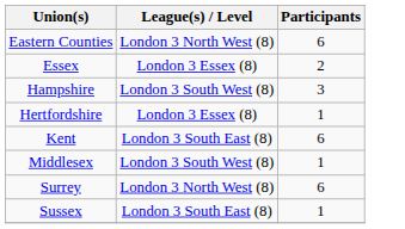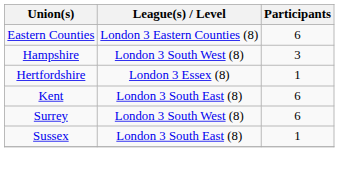Eastern Counties | League(s) / Level: London 3 North West (8) -> London 3 Eastern Counties (8)
- row: Essex | London 3 Essex (8) | 2
- row: Middlesex | London 3 South West (8) | 1
Surrey | League(s) / Level: London 3 North West (8) -> London 3 South West (8)
